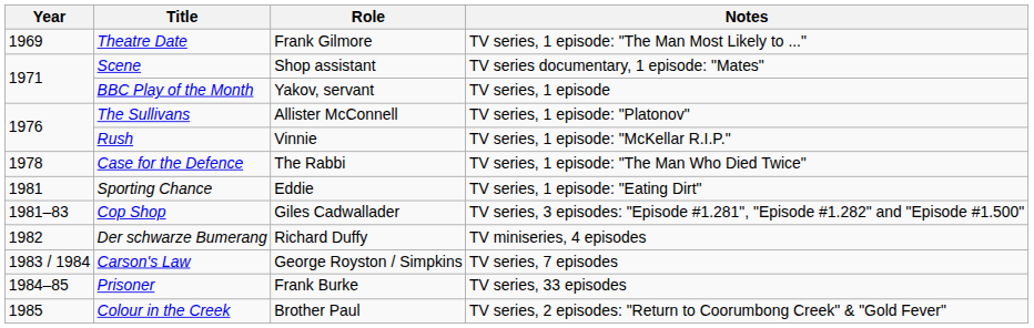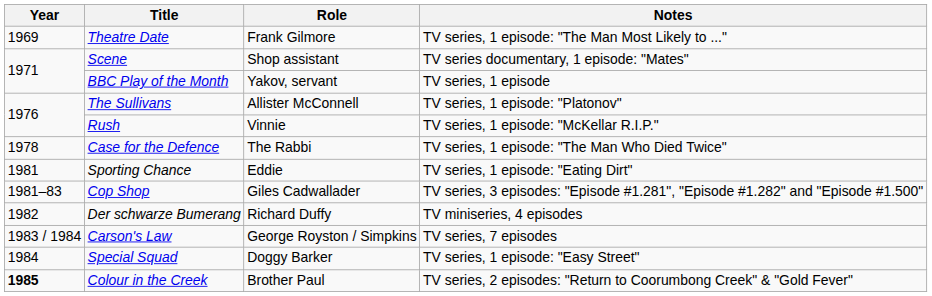+ row: 1984 | Special Squad | Doggy Barker | TV series, 1 episode: "Easy Street"
- row: 1984–85 | Prisoner | Frank Burke | TV series, 33 episodes
Colour in the Creek | Year: normal -> bold
